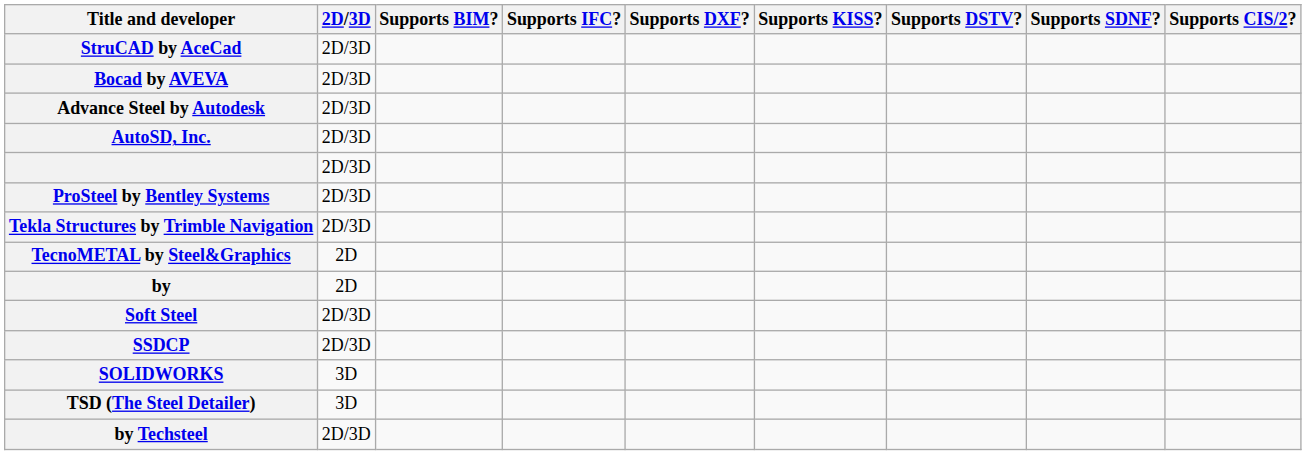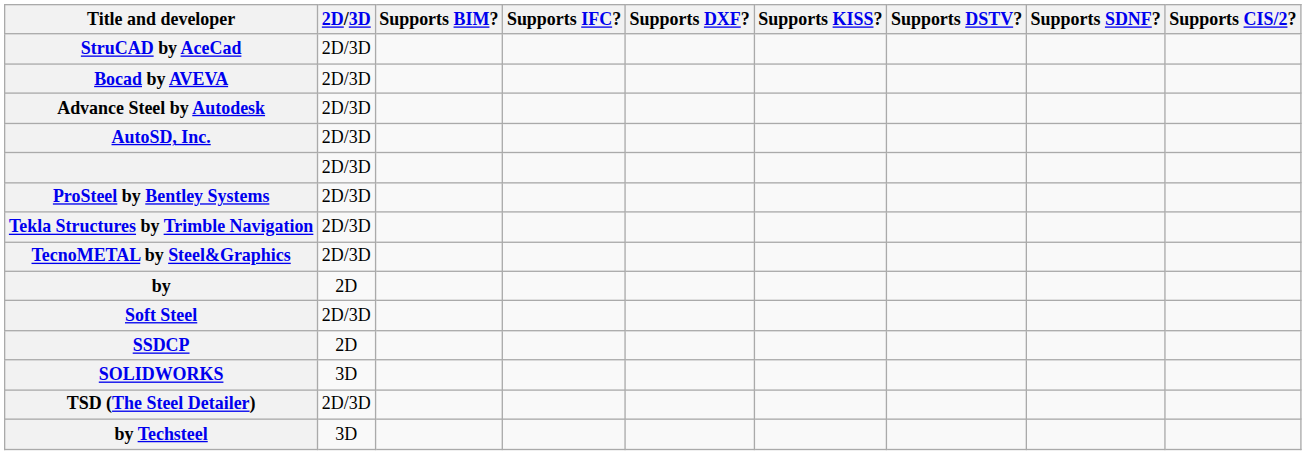TecnoMETAL by Steel&Graphics | 2D/3D: 2D -> 2D/3D
SSDCP | 2D/3D: 2D/3D -> 2D
TSD (The Steel Detailer) | 2D/3D: 3D -> 2D/3D
by Techsteel | 2D/3D: 2D/3D -> 3D
